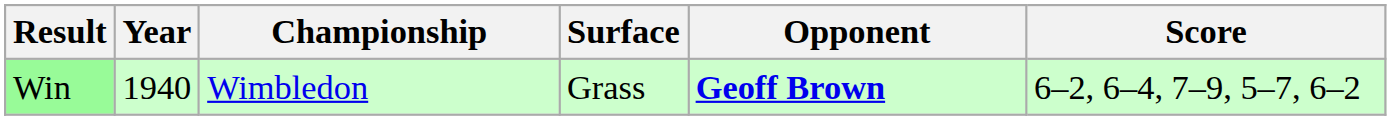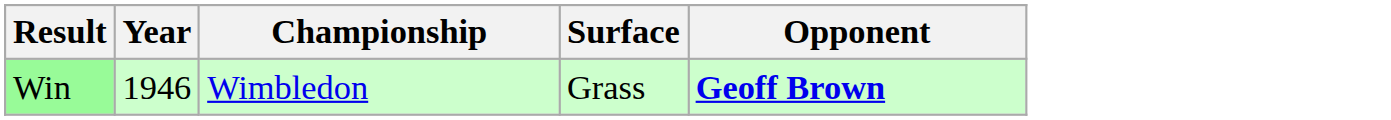- column: Score | 6–2, 6–4, 7–9, 5–7, 6–2
Win | Year: 1940 -> 1946
